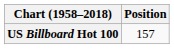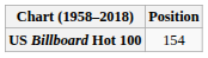US Billboard Hot 100 | Position: 157 -> 154
